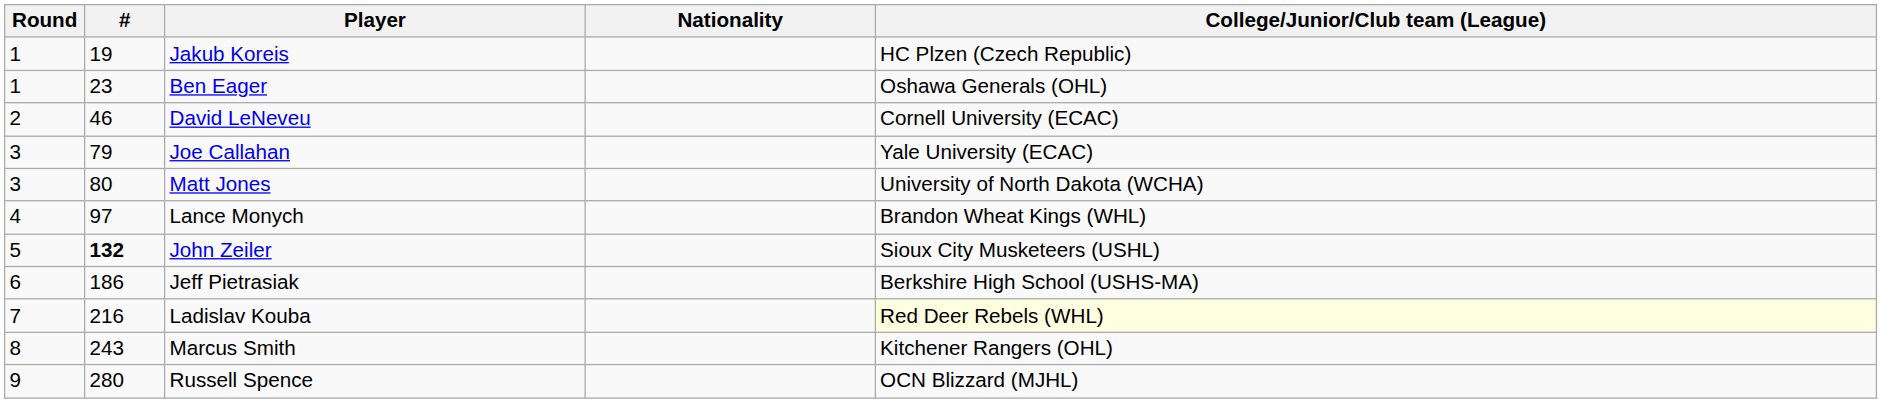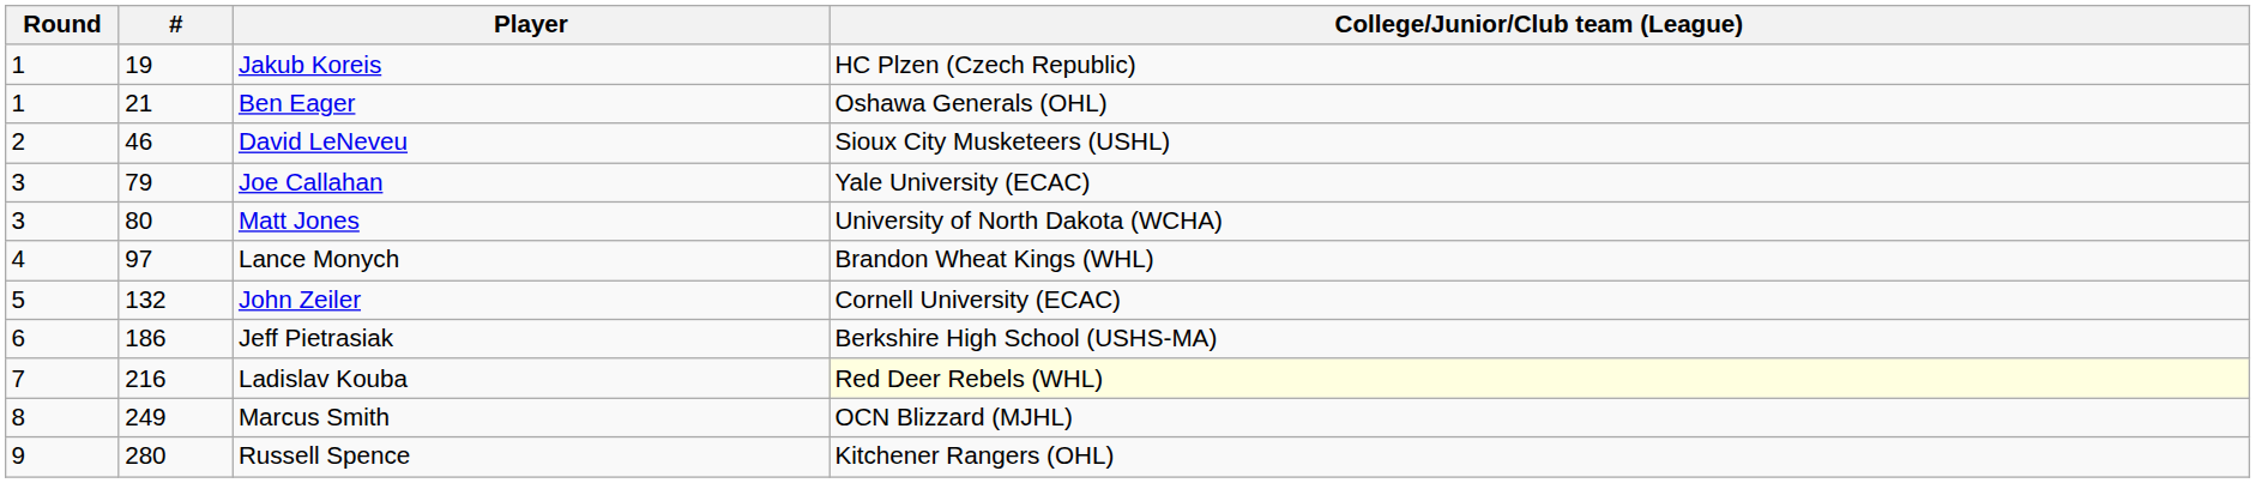- column: Nationality
Ben Eager | #: 23 -> 21
David LeNeveu | College/Junior/Club team (League): Cornell University (ECAC) -> Sioux City Musketeers (USHL)
John Zeiler | #: bold -> normal
John Zeiler | College/Junior/Club team (League): Sioux City Musketeers (USHL) -> Cornell University (ECAC)
Marcus Smith | #: 243 -> 249
Marcus Smith | College/Junior/Club team (League): Kitchener Rangers (OHL) -> OCN Blizzard (MJHL)
Russell Spence | College/Junior/Club team (League): OCN Blizzard (MJHL) -> Kitchener Rangers (OHL)
